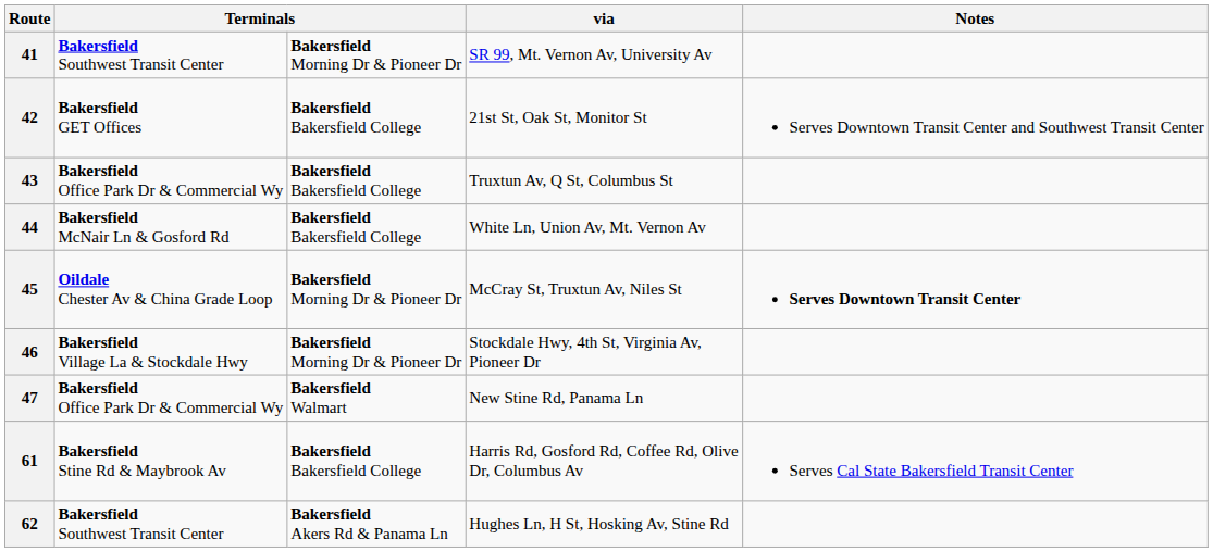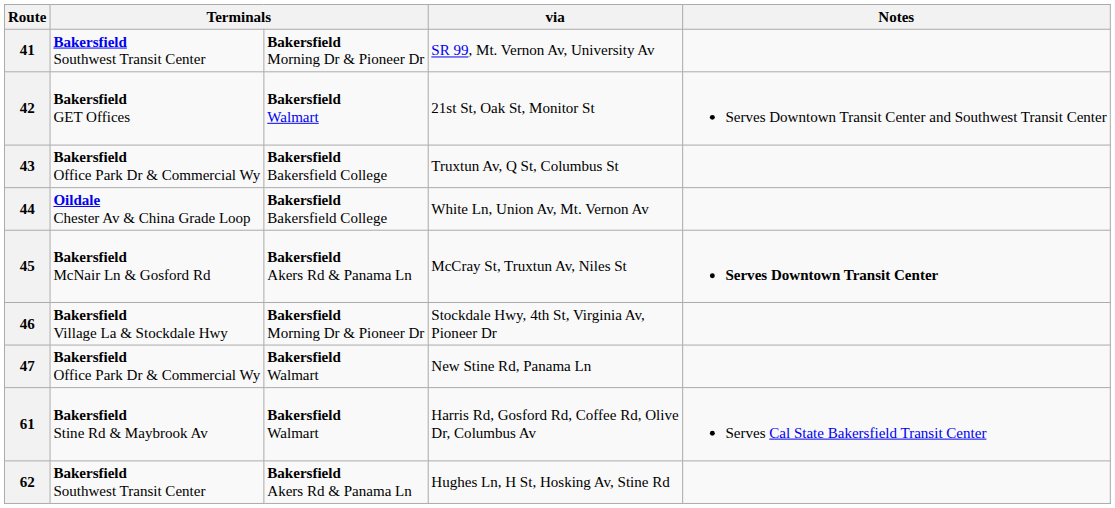42 | column 3: Bakersfield Bakersfield College -> Bakersfield Walmart
44 | column 2: Bakersfield McNair Ln & Gosford Rd -> Oildale Chester Av & China Grade Loop
45 | column 2: Oildale Chester Av & China Grade Loop -> Bakersfield McNair Ln & Gosford Rd
45 | column 3: Bakersfield Morning Dr & Pioneer Dr -> Bakersfield Akers Rd & Panama Ln
61 | column 3: Bakersfield Bakersfield College -> Bakersfield Walmart
